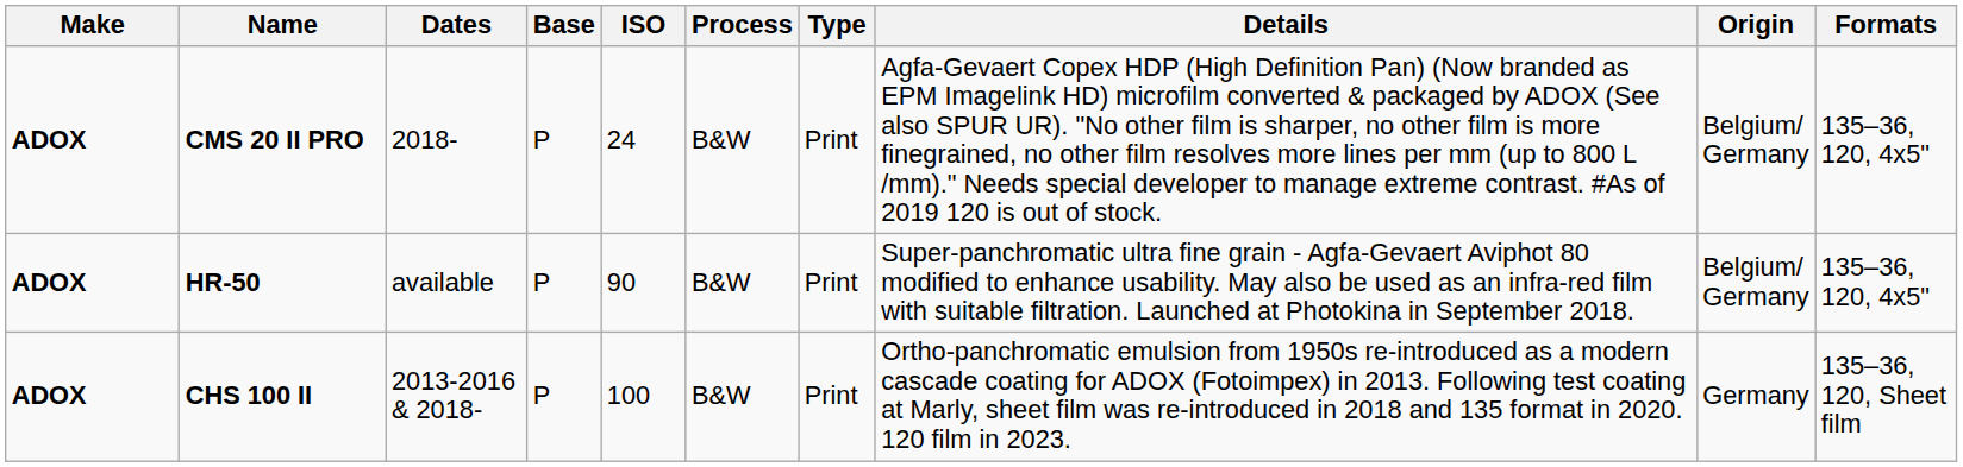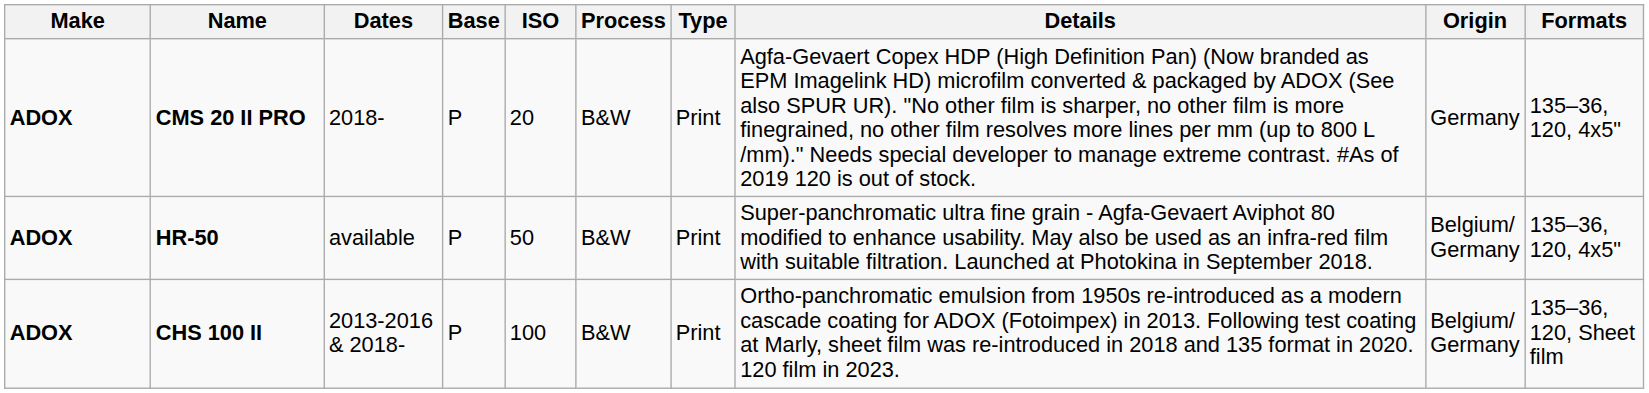CMS 20 II PRO | ISO: 24 -> 20
CMS 20 II PRO | Origin: Belgium/ Germany -> Germany
HR-50 | ISO: 90 -> 50
CHS 100 II | Origin: Germany -> Belgium/ Germany
